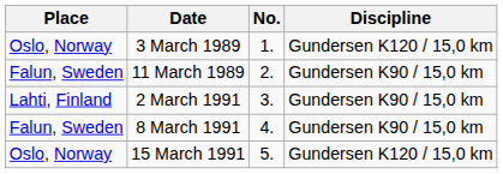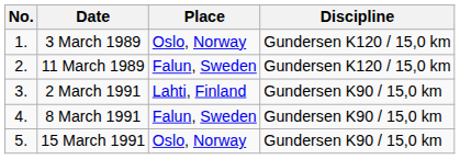columns swapped: No. <-> Place
11 March 1989 | Discipline: Gundersen K90 / 15,0 km -> Gundersen K120 / 15,0 km
15 March 1991 | Discipline: Gundersen K120 / 15,0 km -> Gundersen K90 / 15,0 km
